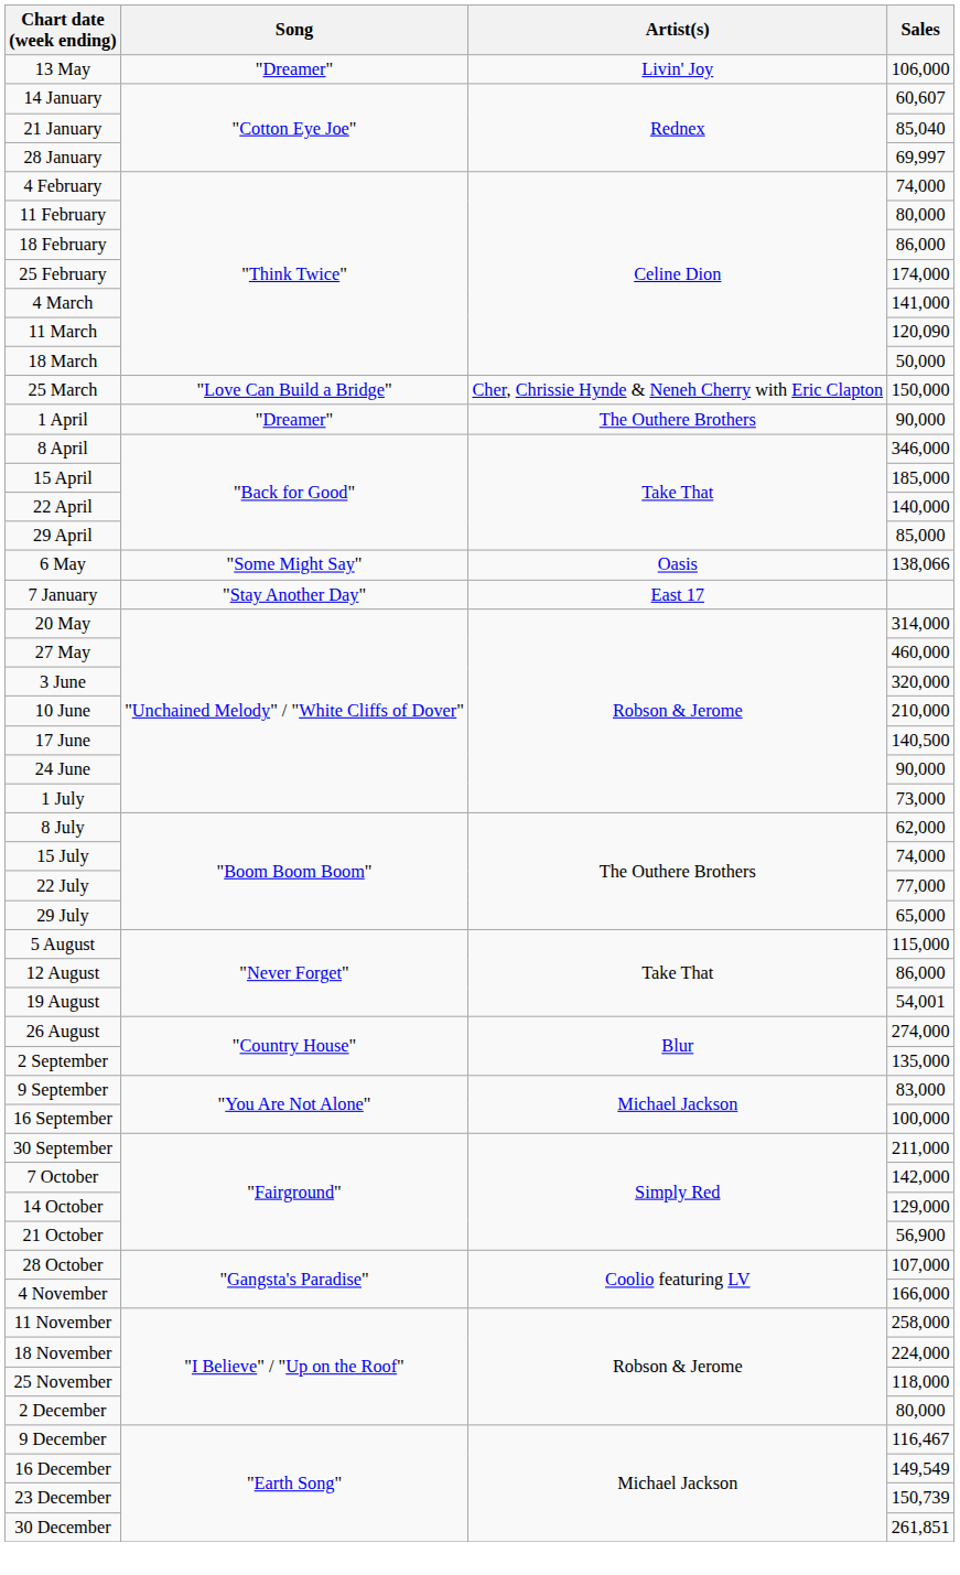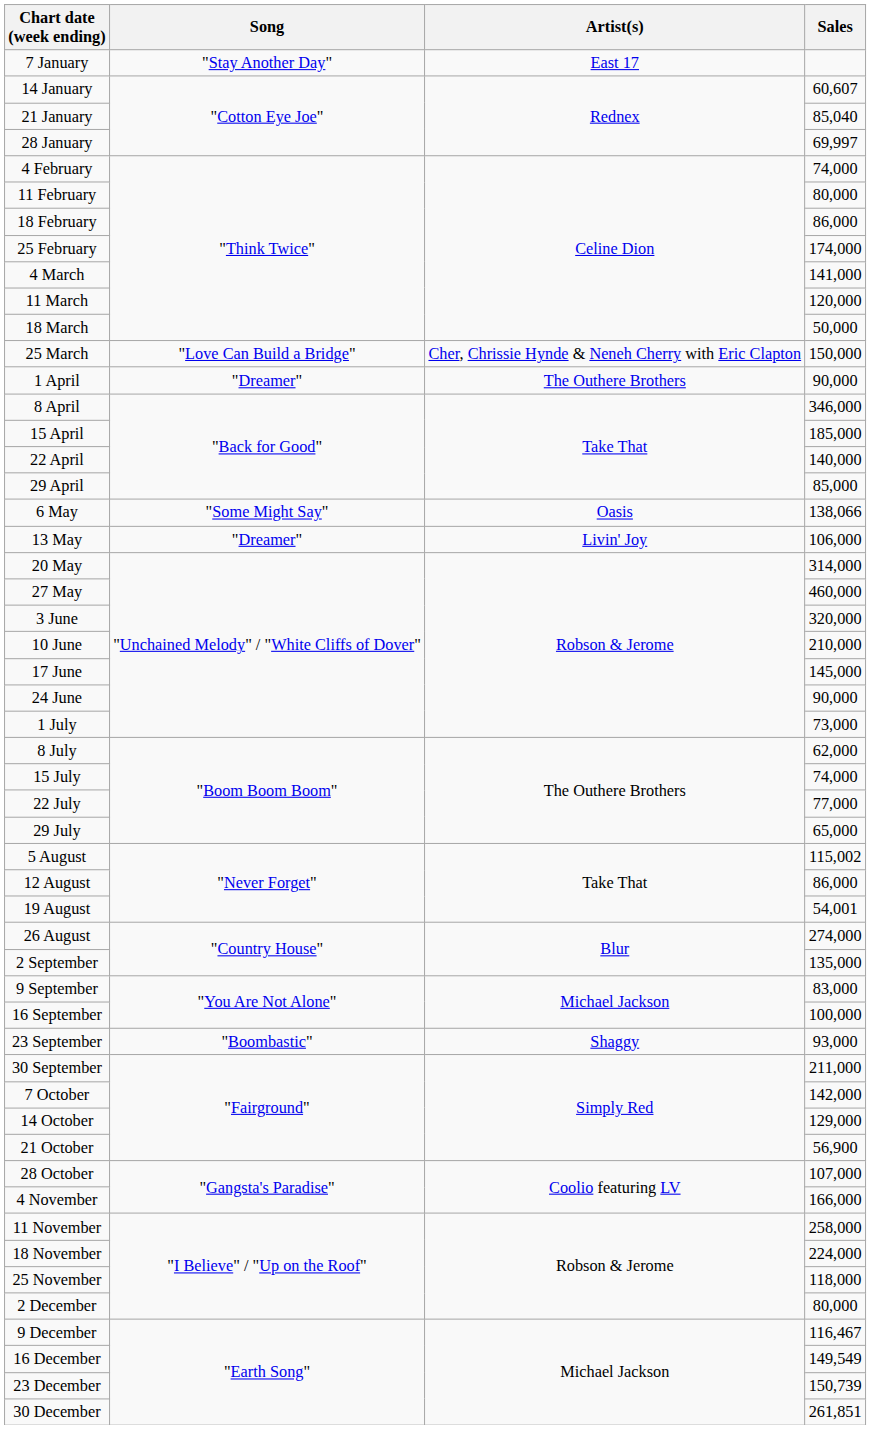rows swapped: 7 January <-> 13 May
11 March | Sales: 120,090 -> 120,000
17 June | Sales: 140,500 -> 145,000
5 August | Sales: 115,000 -> 115,002
+ row: 23 September | "Boombastic" | Shaggy | 93,000
